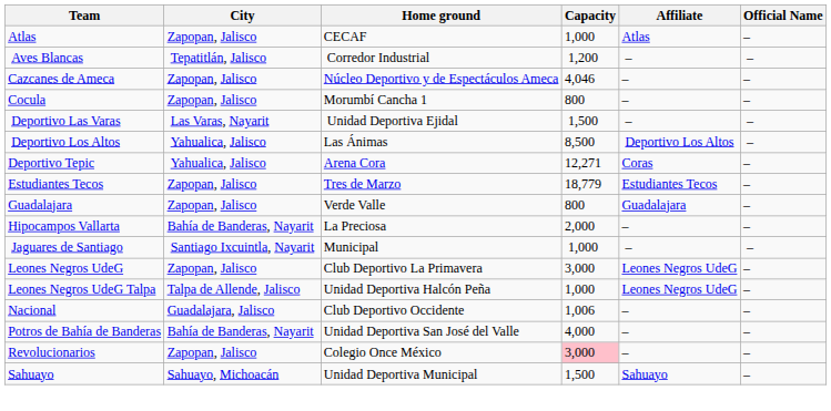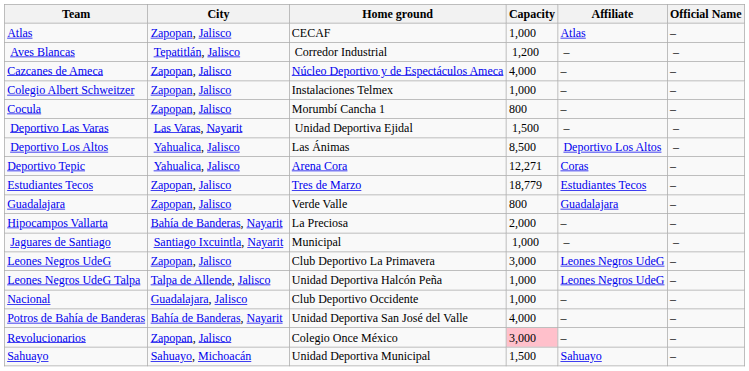Cazcanes de Ameca | Capacity: 4,046 -> 4,000
+ row: Colegio Albert Schweitzer | Zapopan, Jalisco | Instalaciones Telmex | 1,000 | – | –
Nacional | Capacity: 1,006 -> 1,000
